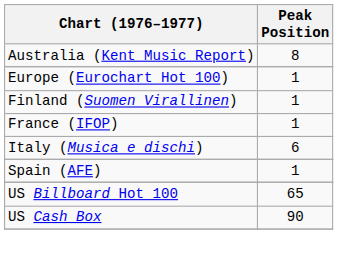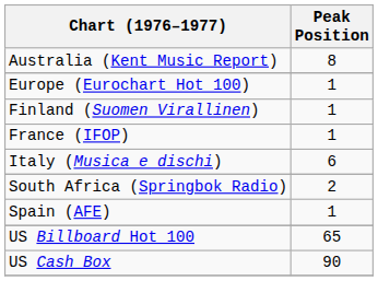+ row: South Africa (Springbok Radio) | 2
